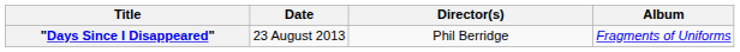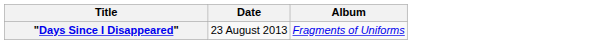- column: Director(s) | Phil Berridge
